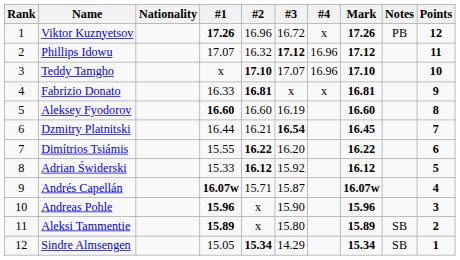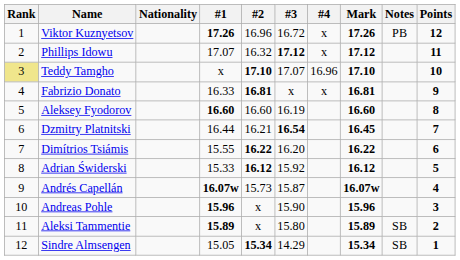Phillips Idowu | #4: 16.96 -> x
Teddy Tamgho | Rank: no background -> khaki background
Andrés Capellán | #2: 15.71 -> 15.73
